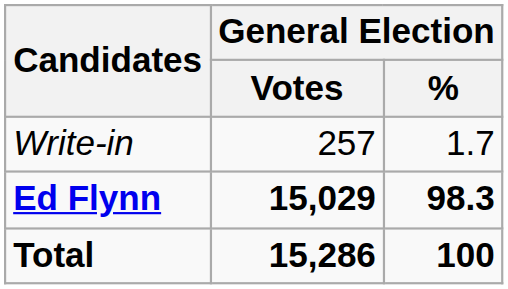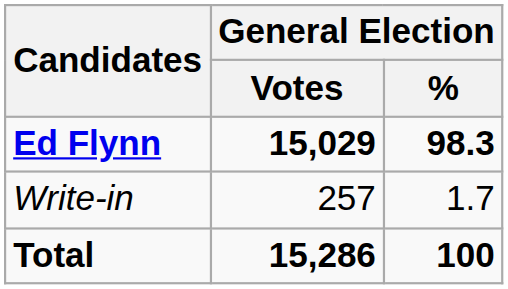rows swapped: Ed Flynn <-> Write-in
